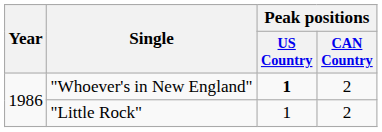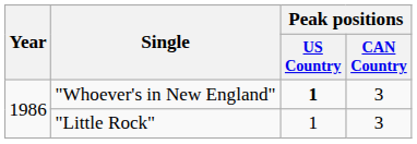"Whoever's in New England" | Peak positions / CAN Country: 2 -> 3
"Little Rock" | Peak positions / CAN Country: 2 -> 3
